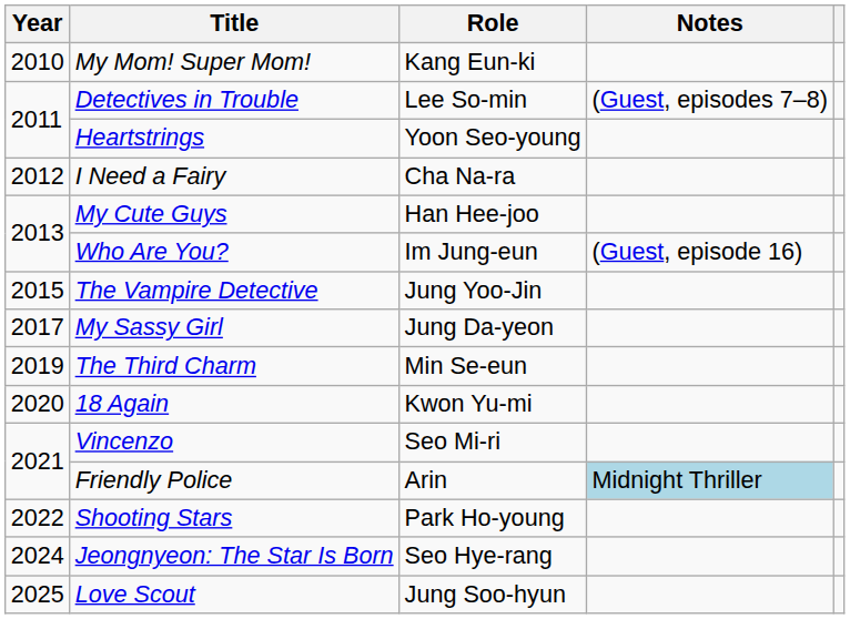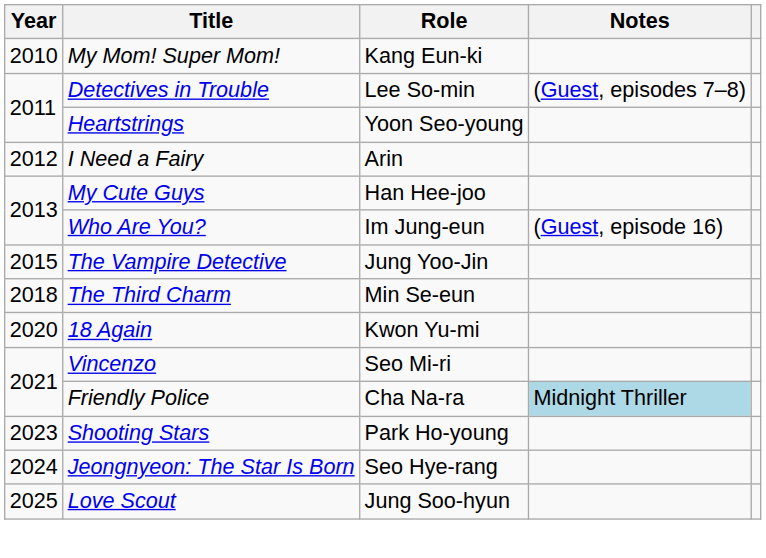I Need a Fairy | Role: Cha Na-ra -> Arin
- row: 2017 | My Sassy Girl | Jung Da-yeon
The Third Charm | Year: 2019 -> 2018
Friendly Police | Role: Arin -> Cha Na-ra
Shooting Stars | Year: 2022 -> 2023
